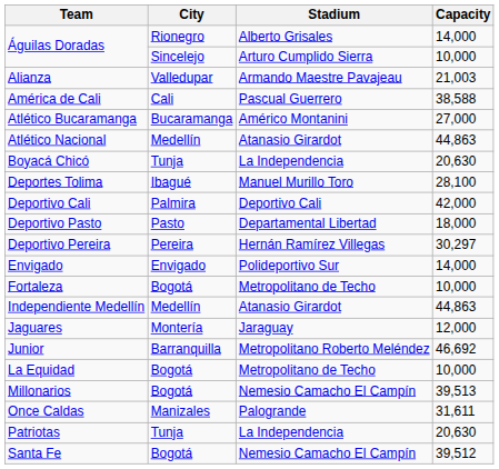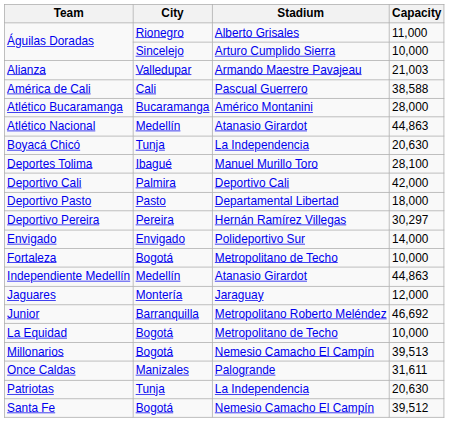Águilas Doradas / Alberto Grisales | Capacity: 14,000 -> 11,000
Atlético Bucaramanga | Capacity: 27,000 -> 28,000
